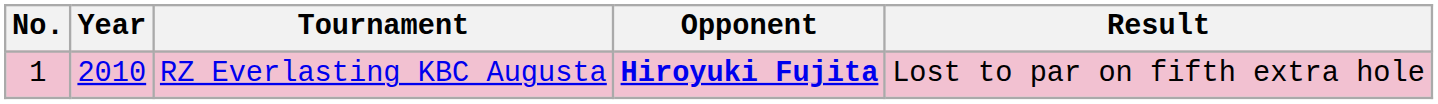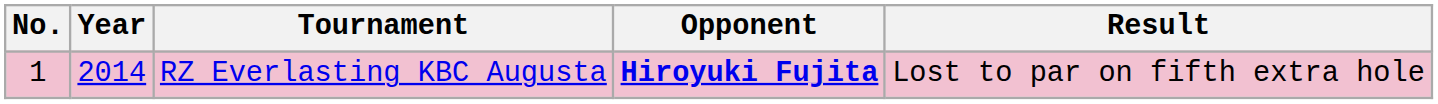RZ Everlasting KBC Augusta | Year: 2010 -> 2014
